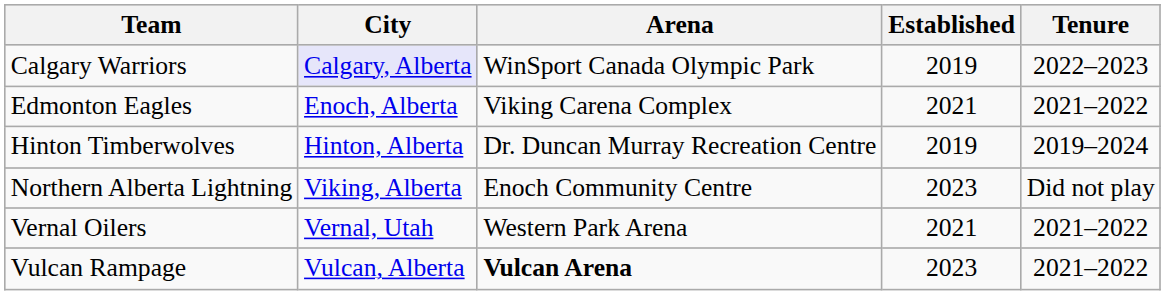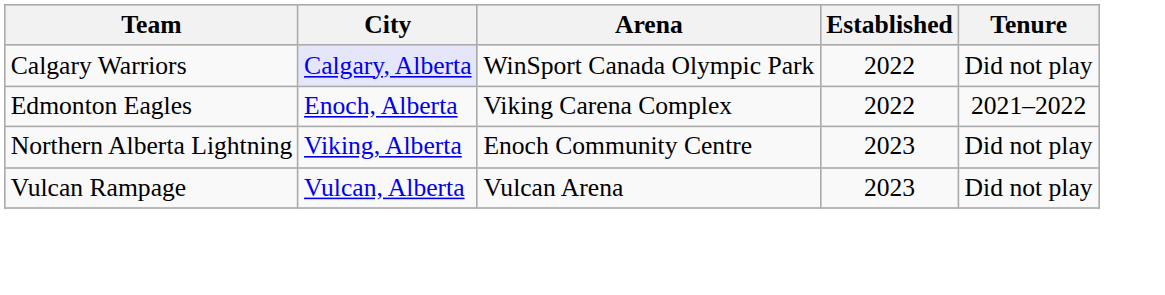Calgary Warriors | Established: 2019 -> 2022
Calgary Warriors | Tenure: 2022–2023 -> Did not play
Edmonton Eagles | Established: 2021 -> 2022
- row: Hinton Timberwolves | Hinton, Alberta | Dr. Duncan Murray Recreation Centre | 2019 | 2019–2024
- row: Vernal Oilers | Vernal, Utah | Western Park Arena | 2021 | 2021–2022
Vulcan Rampage | Arena: bold -> normal
Vulcan Rampage | Tenure: 2021–2022 -> Did not play
